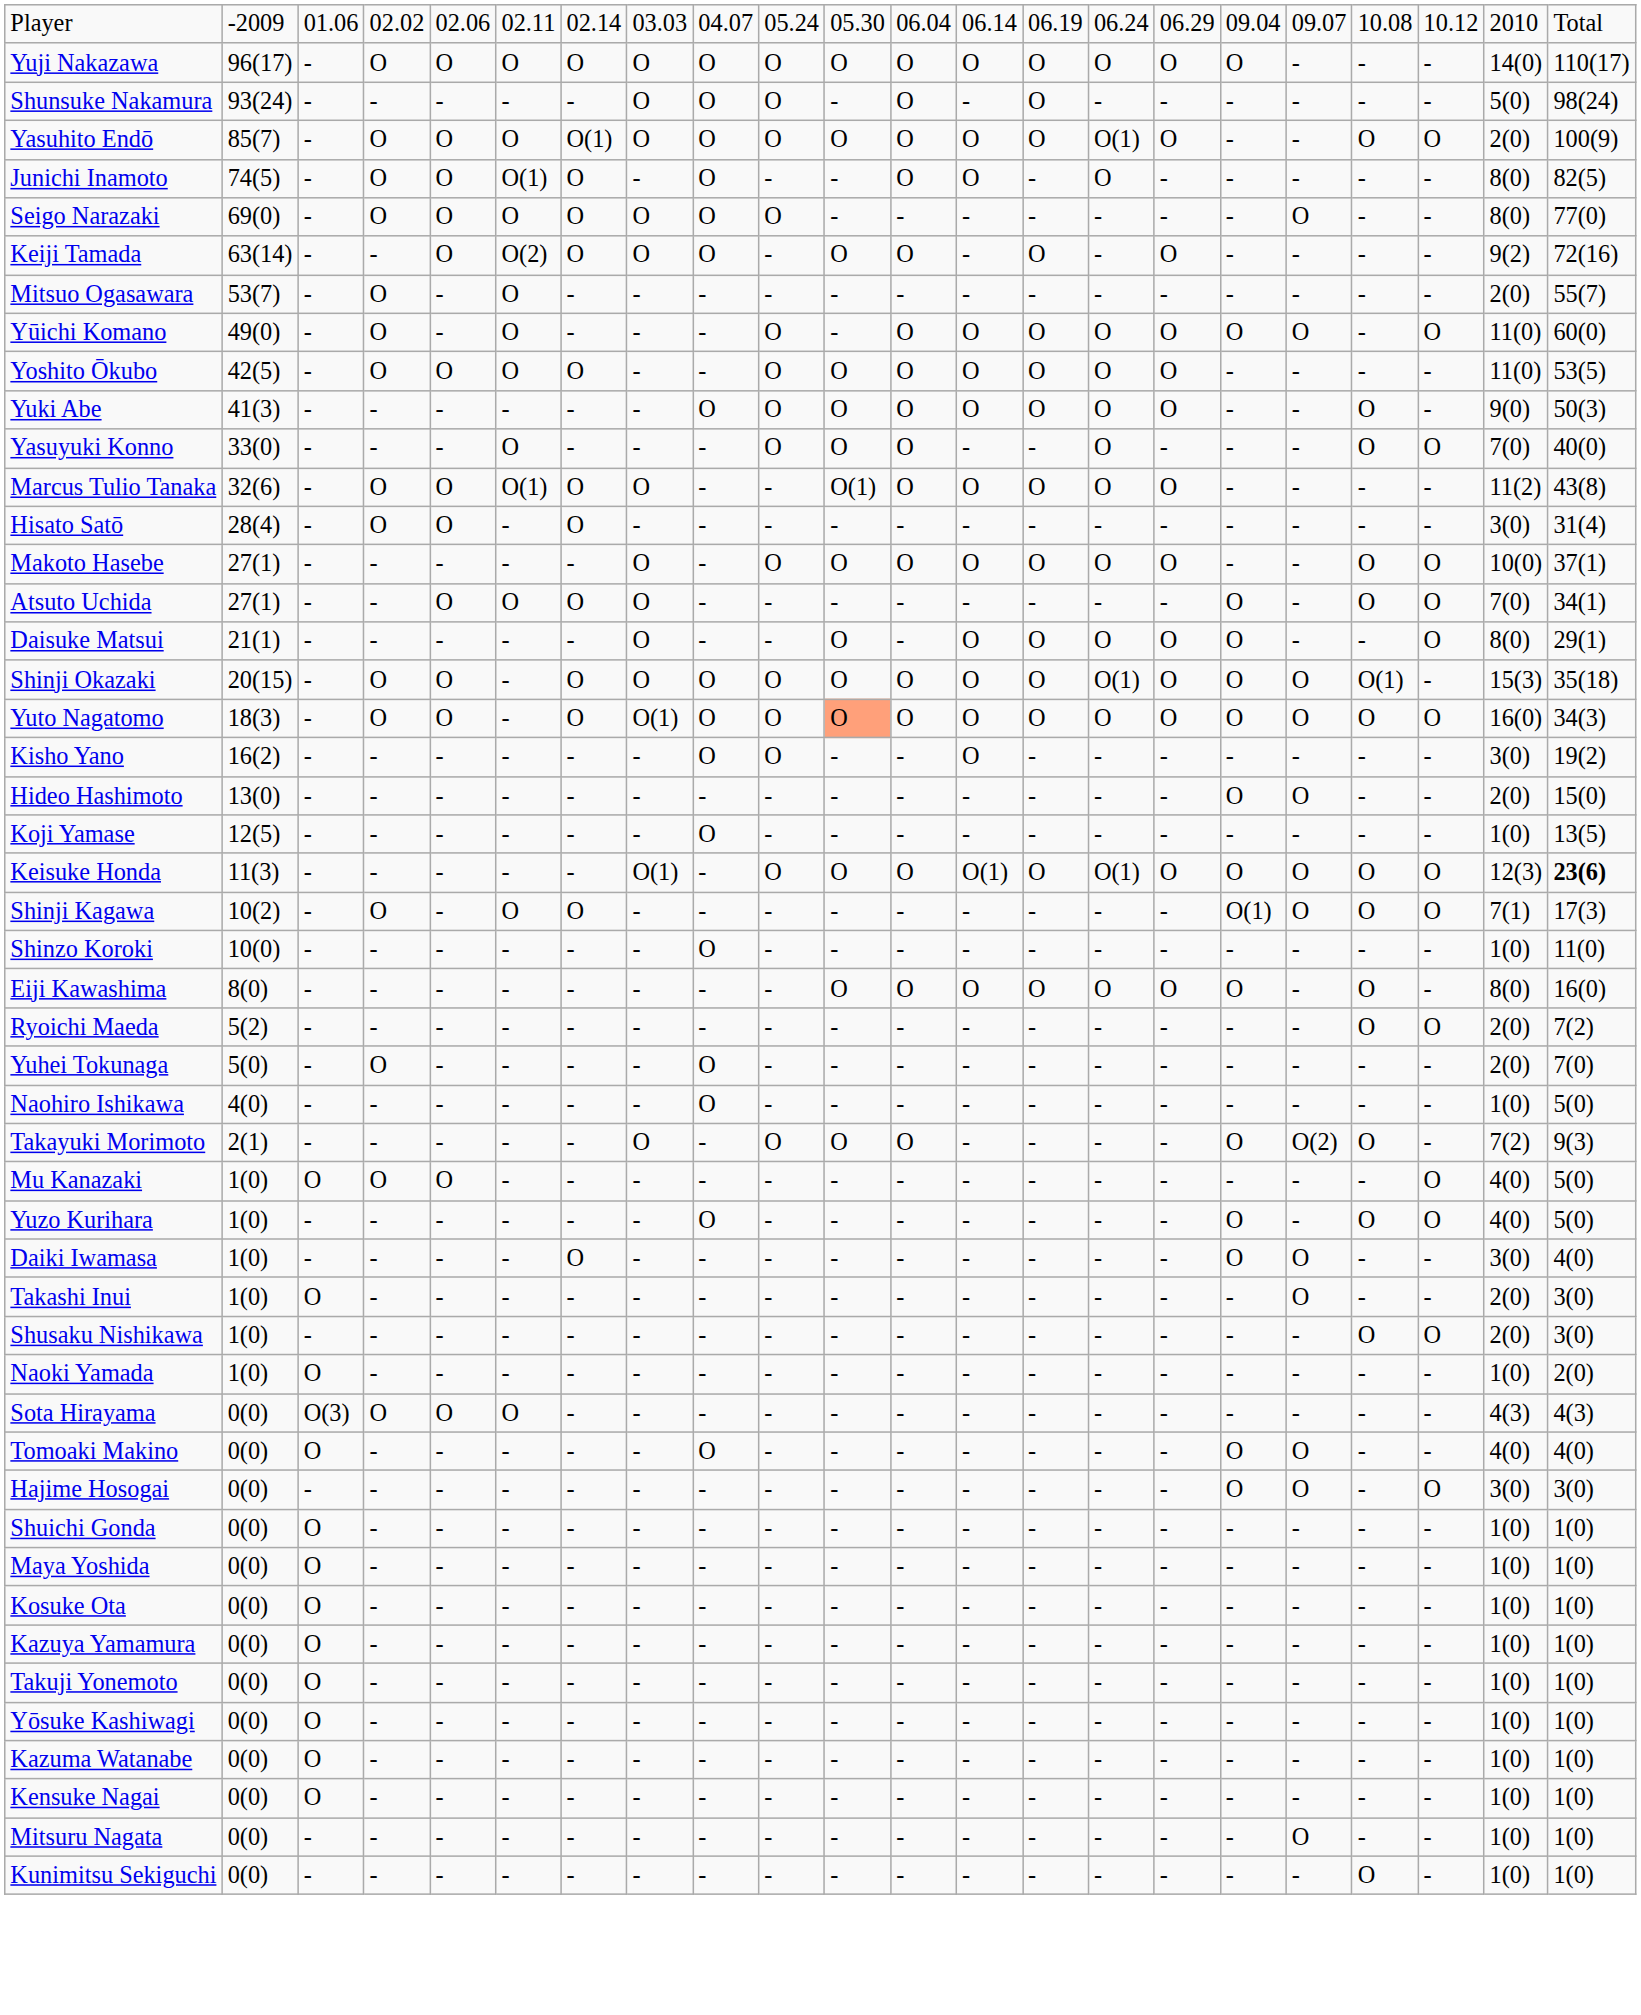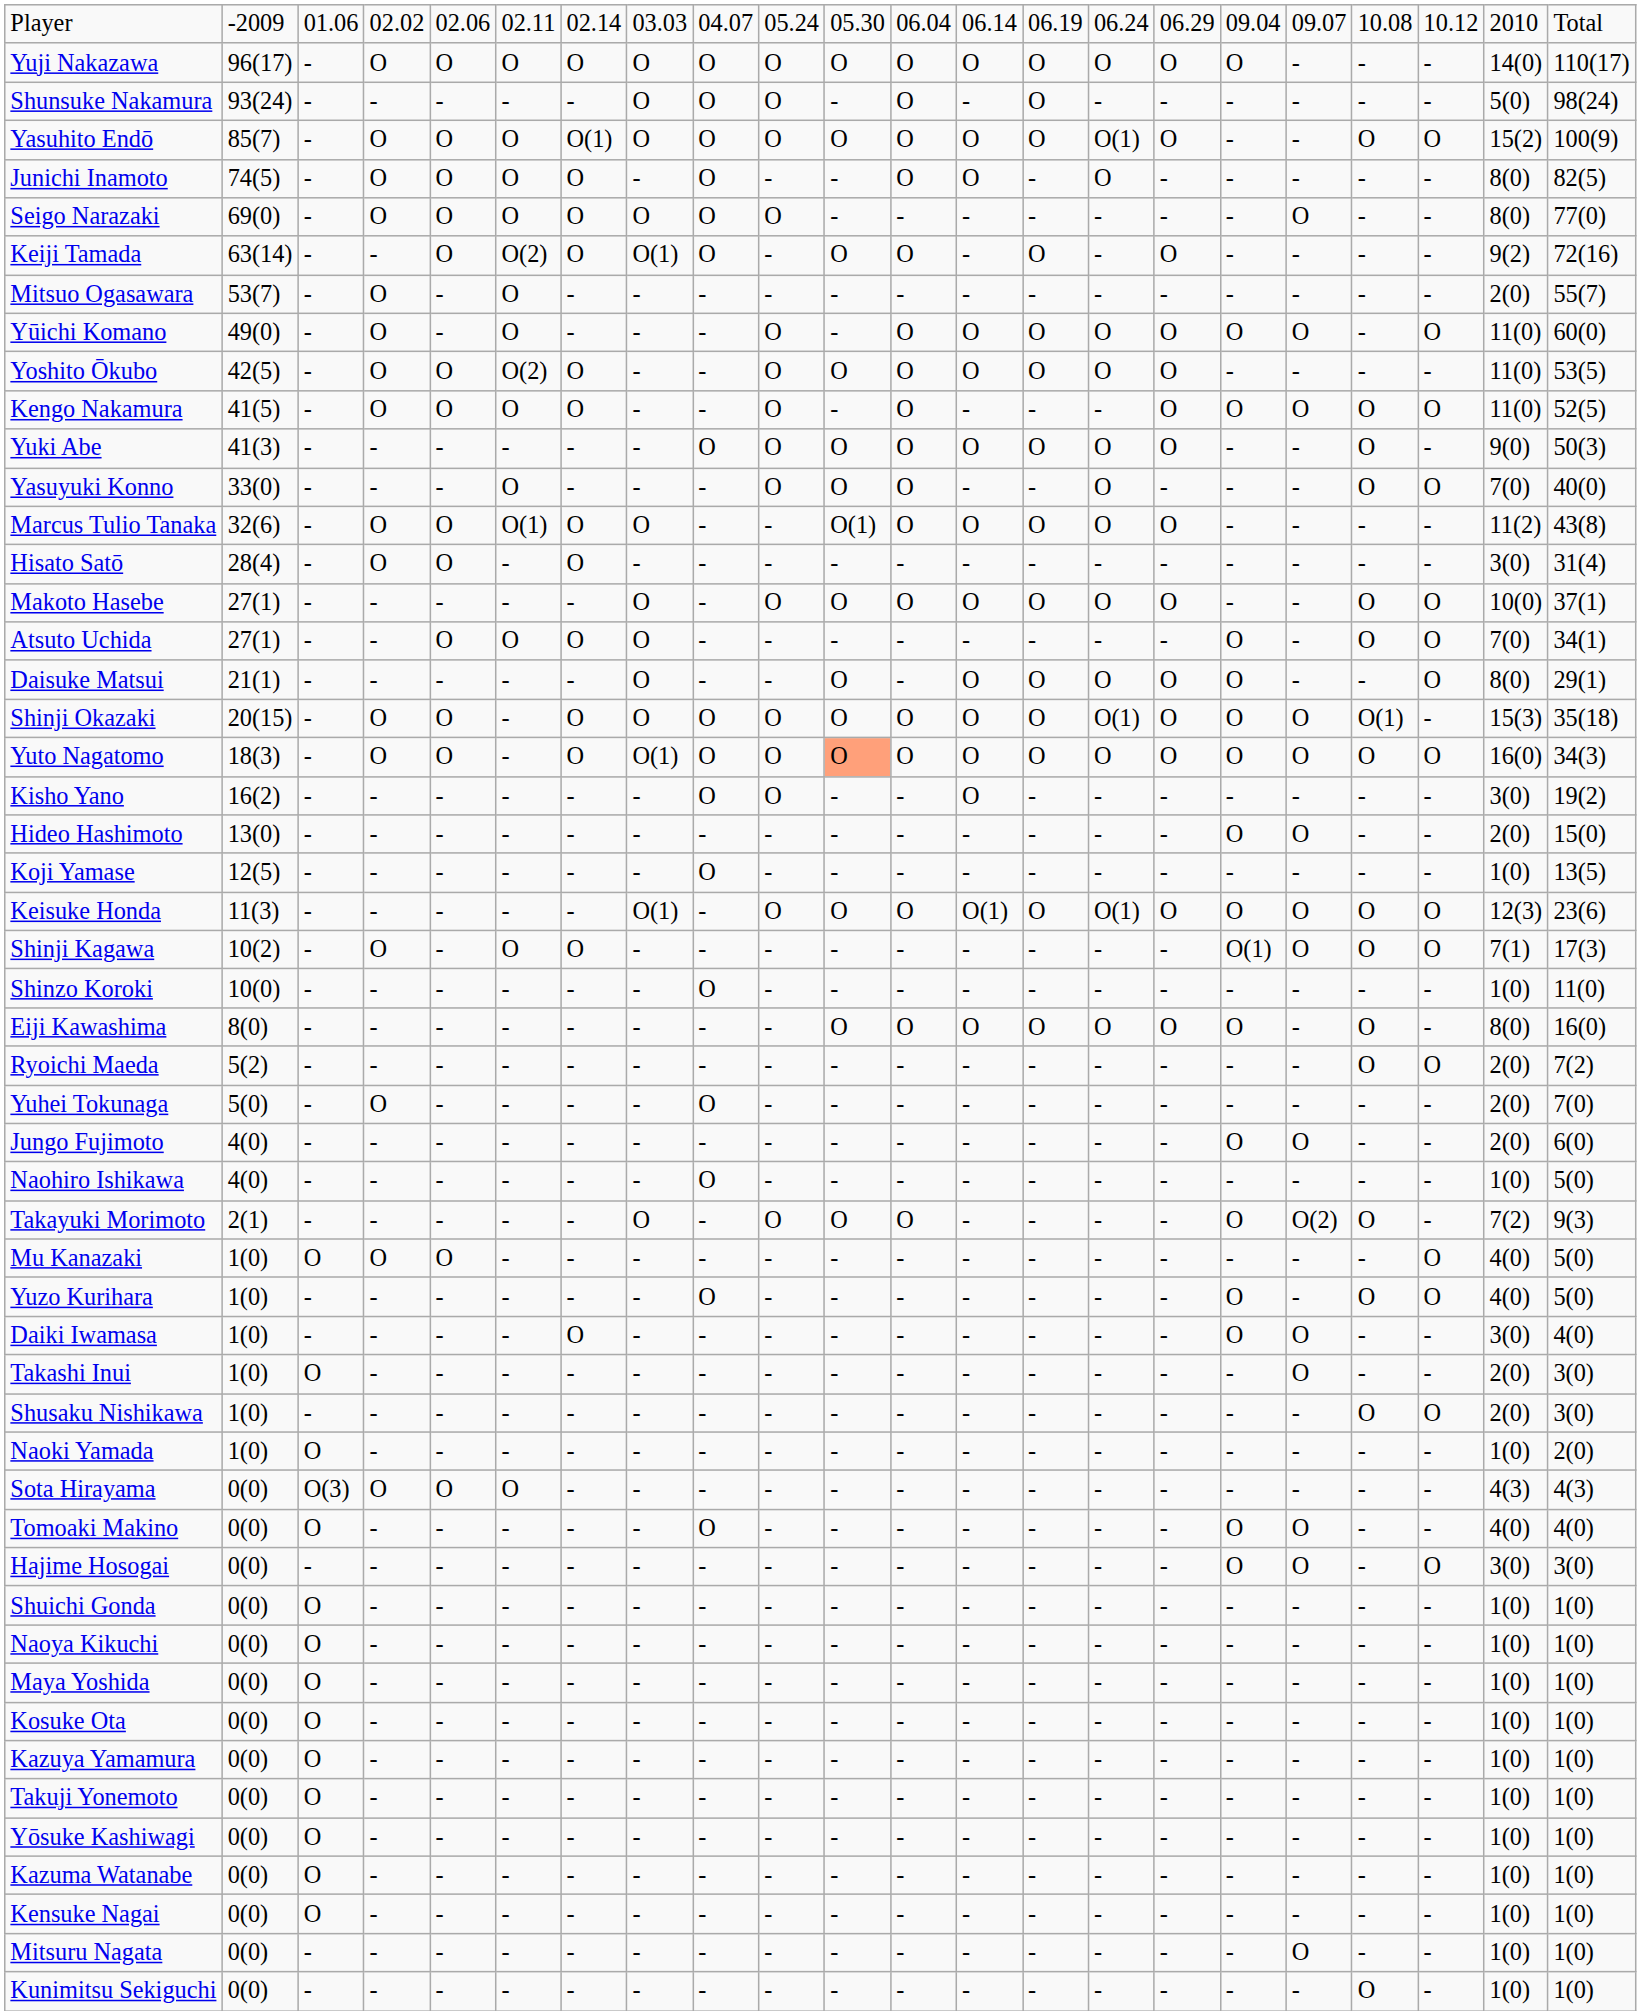Yasuhito Endō | column 21: 2(0) -> 15(2)
Junichi Inamoto | column 6: O(1) -> O
Keiji Tamada | column 8: O -> O(1)
Yoshito Ōkubo | column 6: O -> O(2)
+ row: Kengo Nakamura | 41(5) | - | O | O | O | O | - | - | O | - | O | - | - | - | O | O | O | O | O | 11(0) | 52(5)
Keisuke Honda | column 22: bold -> normal
+ row: Jungo Fujimoto | 4(0) | - | - | - | - | - | - | - | - | - | - | - | - | - | - | O | O | - | - | 2(0) | 6(0)
+ row: Naoya Kikuchi | 0(0) | O | - | - | - | - | - | - | - | - | - | - | - | - | - | - | - | - | - | 1(0) | 1(0)
